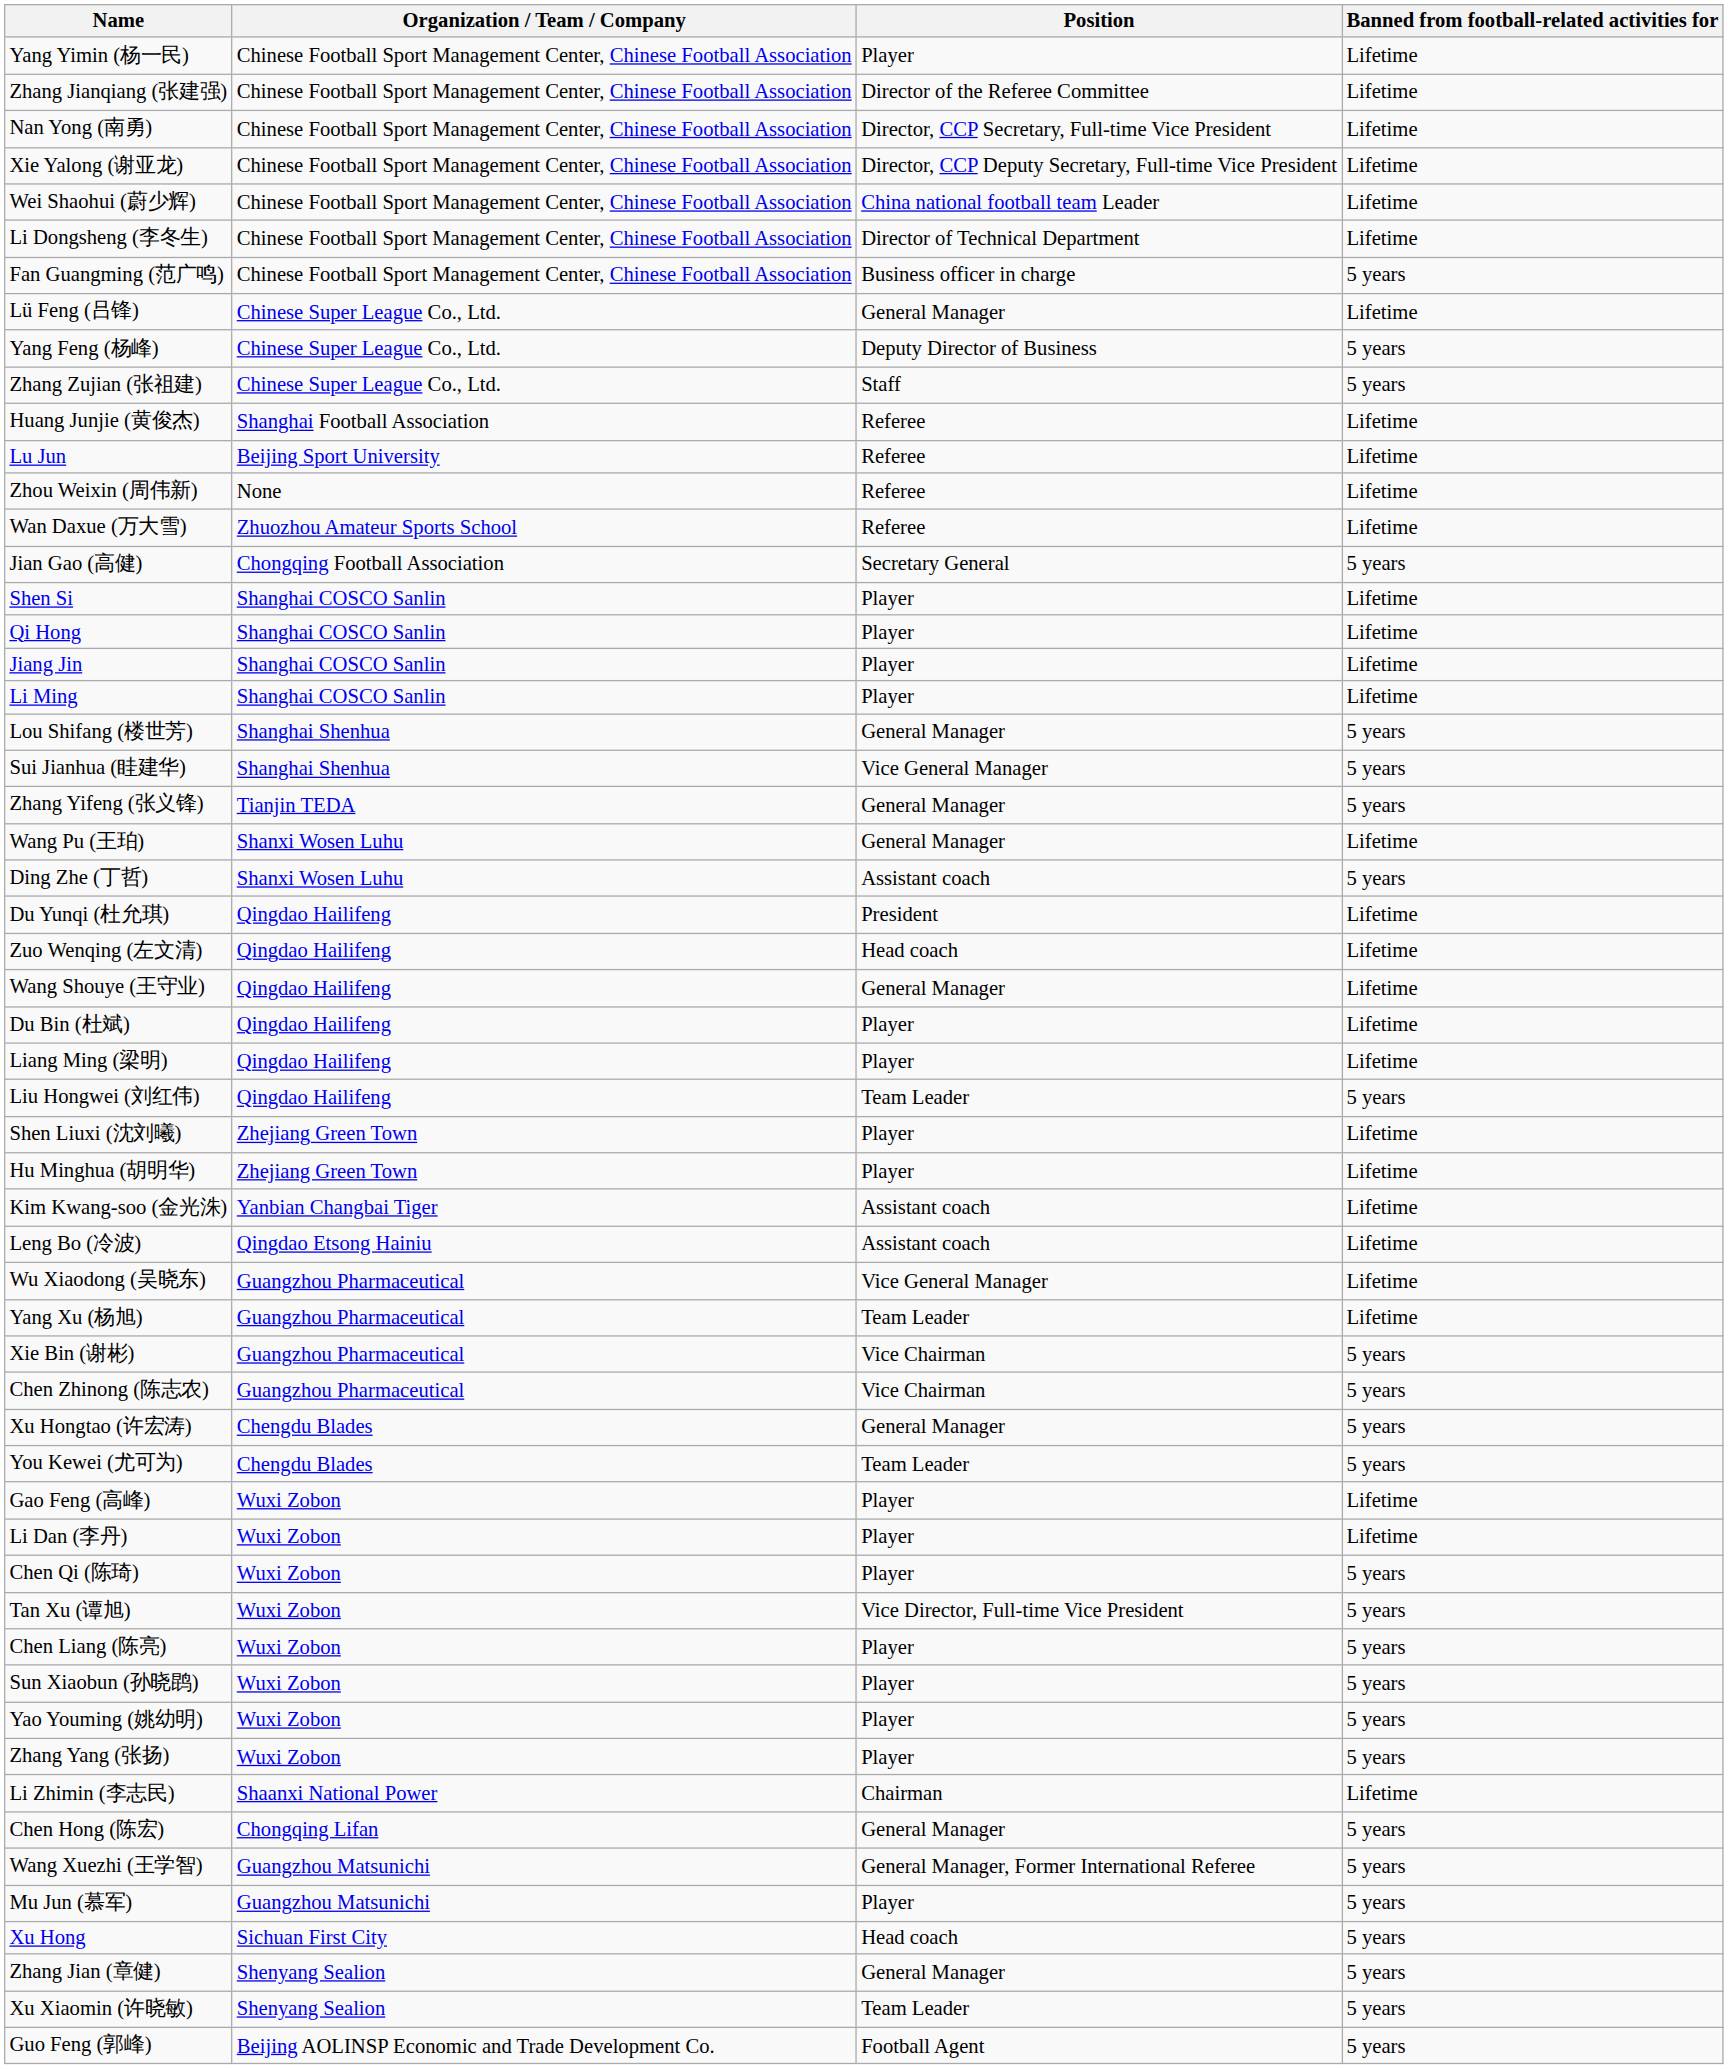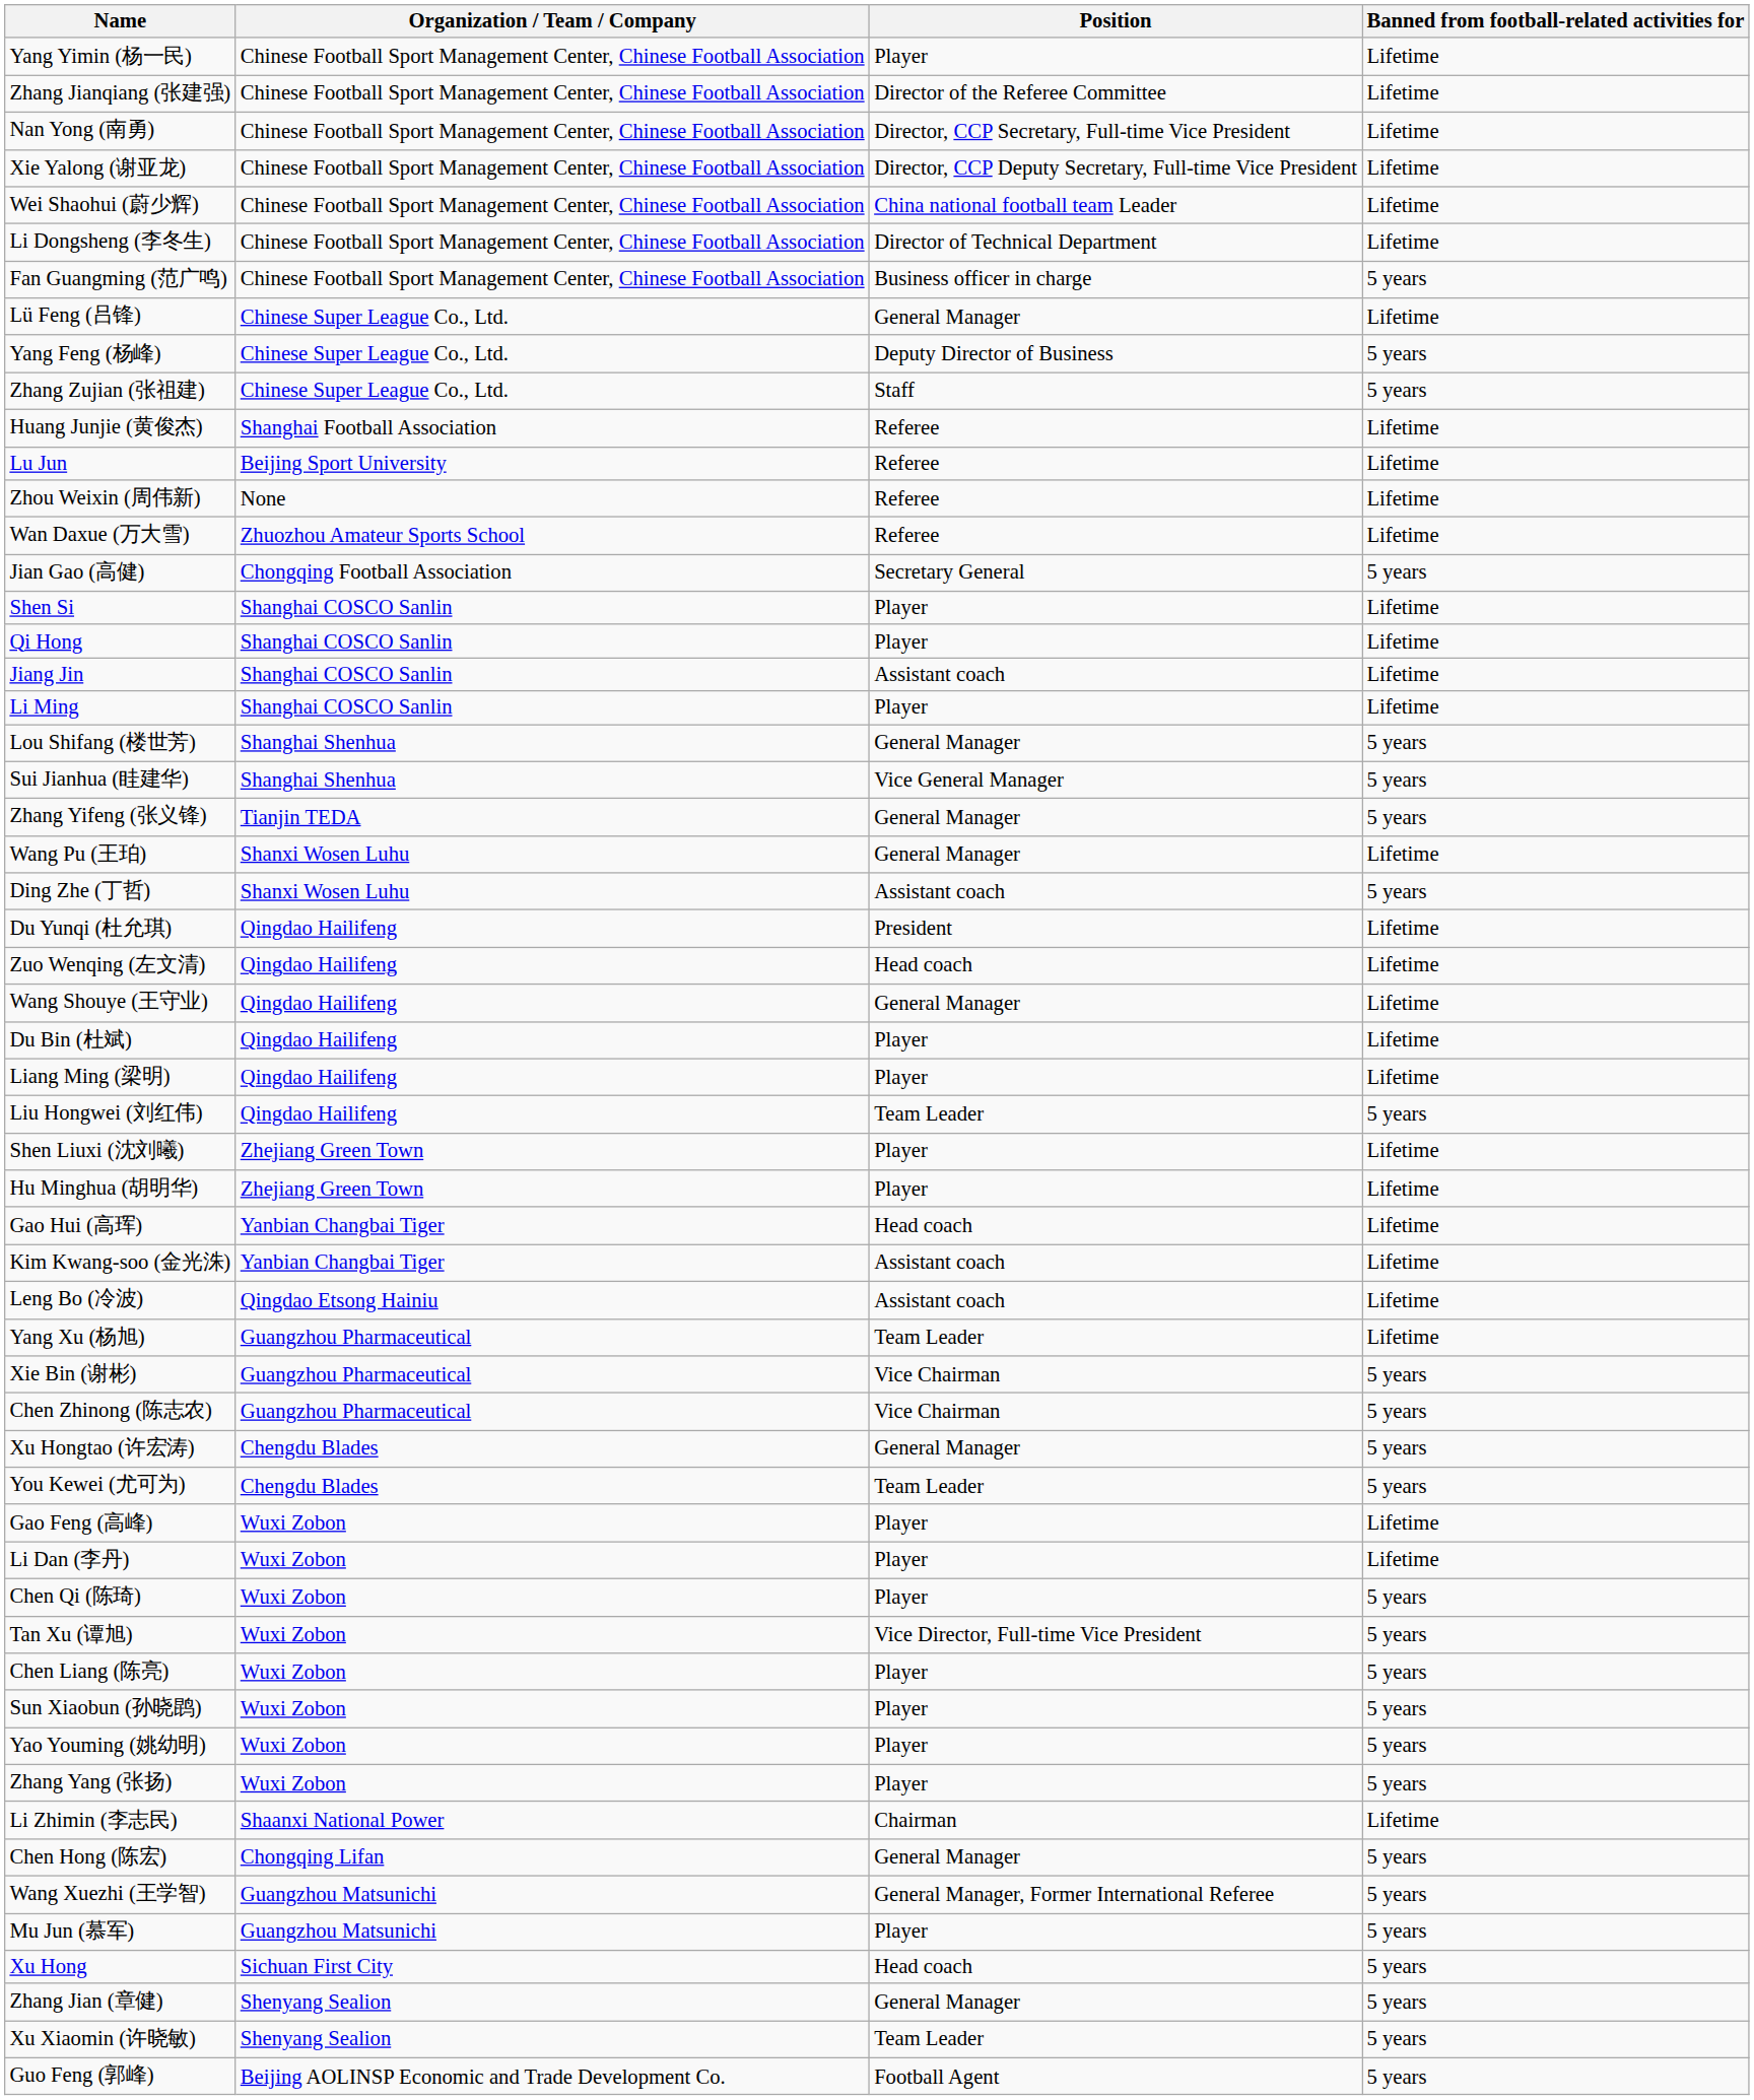Jiang Jin | Position: Player -> Assistant coach
+ row: Gao Hui (高珲) | Yanbian Changbai Tiger | Head coach | Lifetime
- row: Wu Xiaodong (吴晓东) | Guangzhou Pharmaceutical | Vice General Manager | Lifetime
